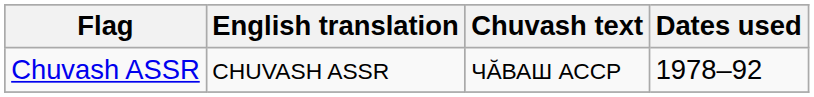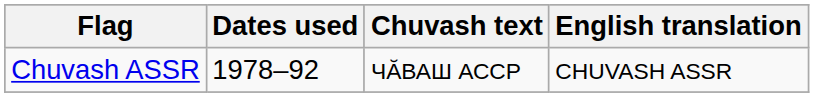columns swapped: Dates used <-> English translation
